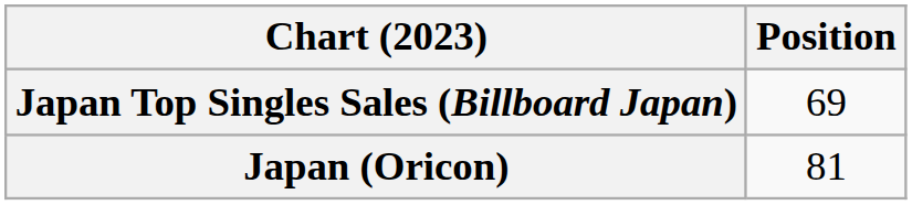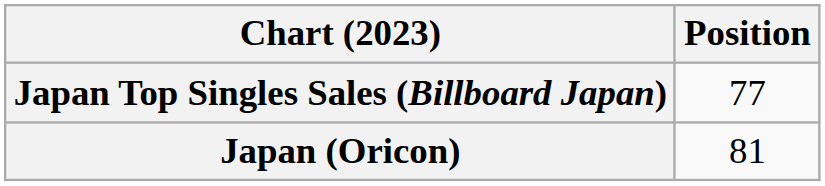Japan Top Singles Sales (Billboard Japan) | Position: 69 -> 77
